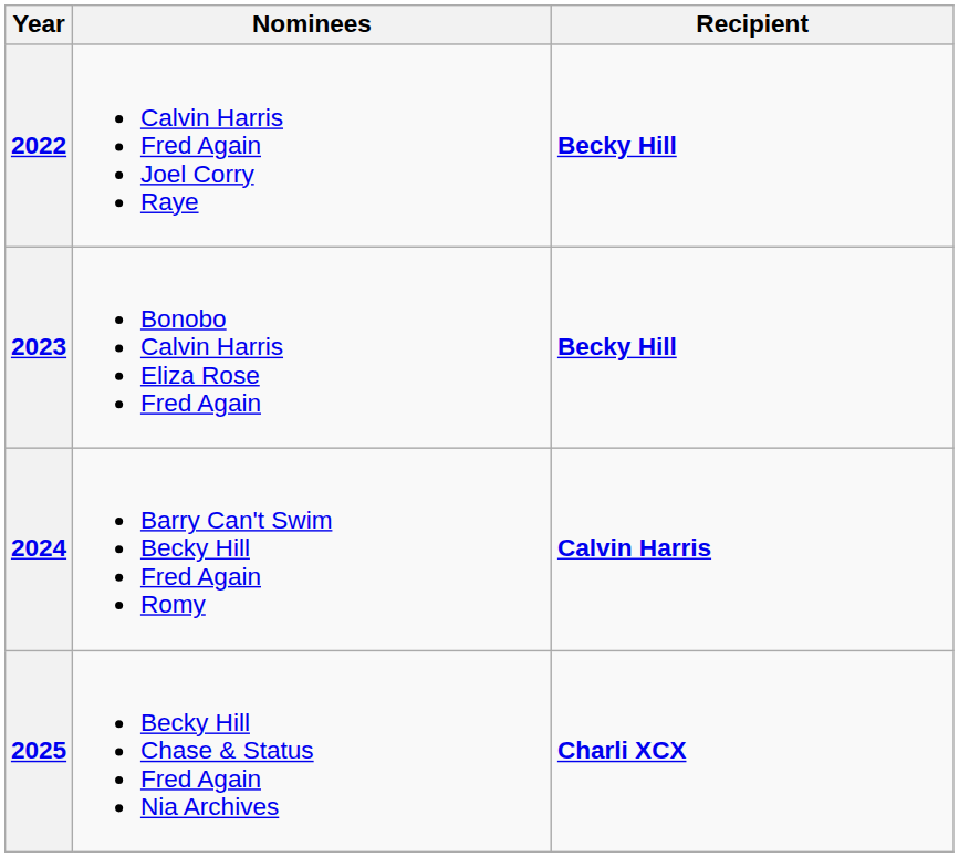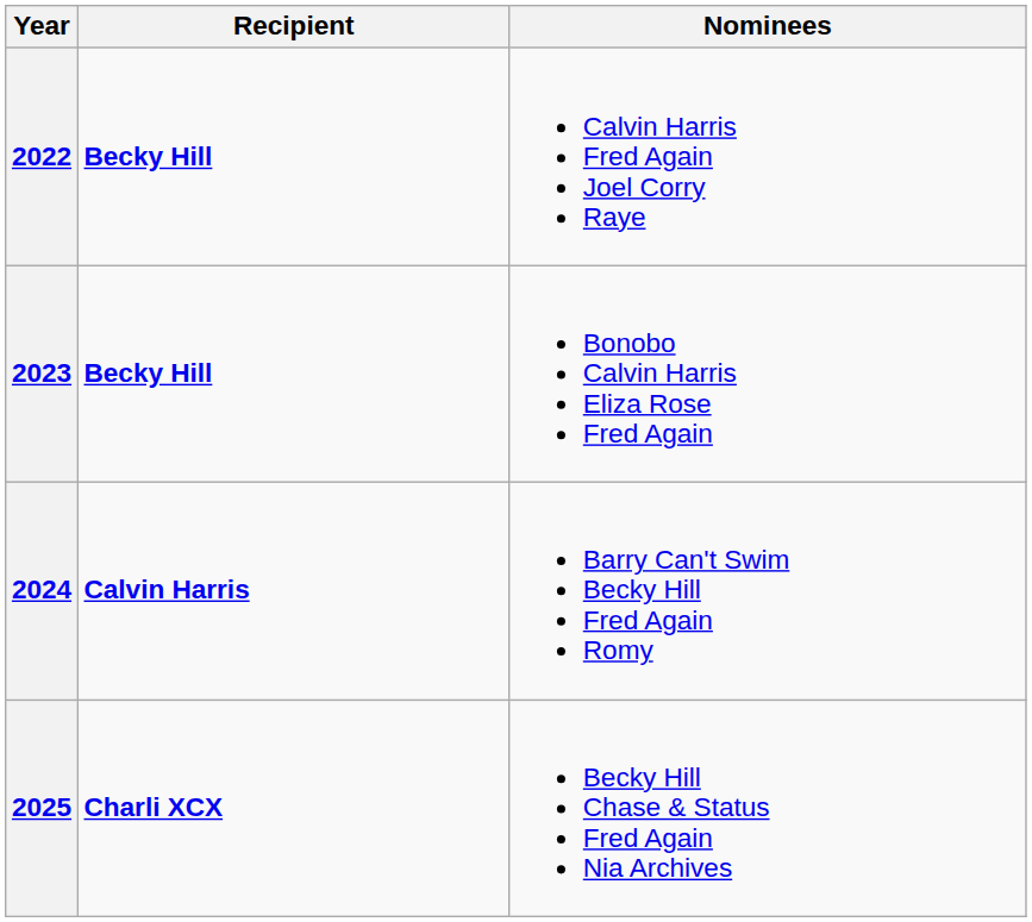columns swapped: Recipient <-> Nominees
